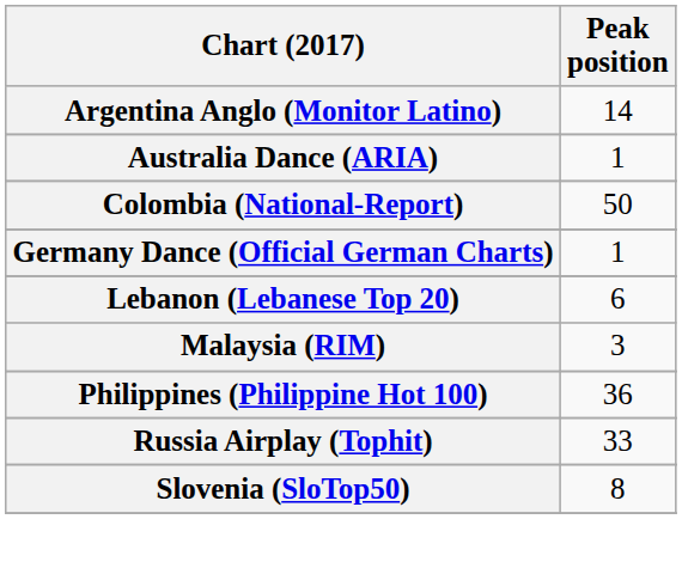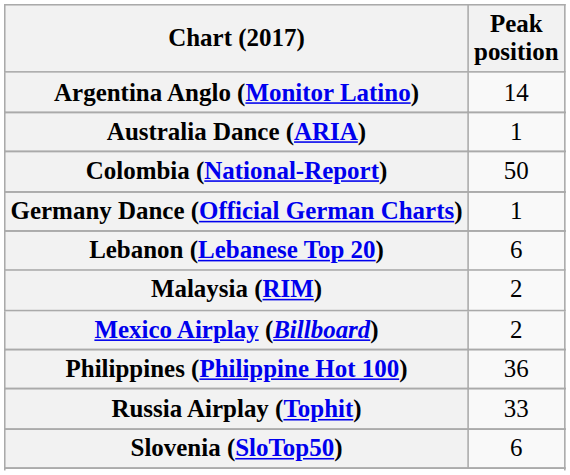Malaysia (RIM) | Peak position: 3 -> 2
+ row: Mexico Airplay (Billboard) | 2
Slovenia (SloTop50) | Peak position: 8 -> 6
